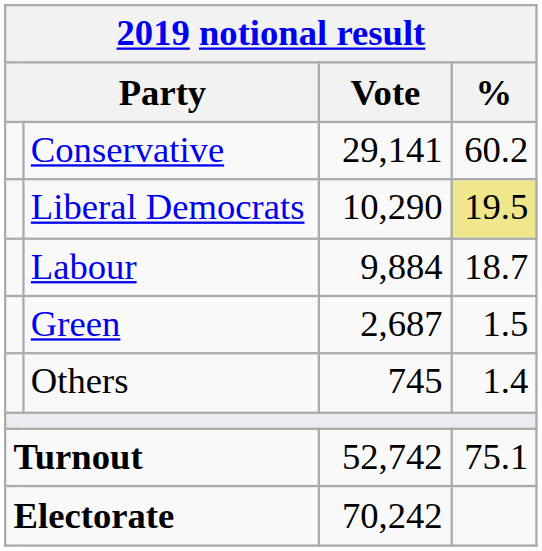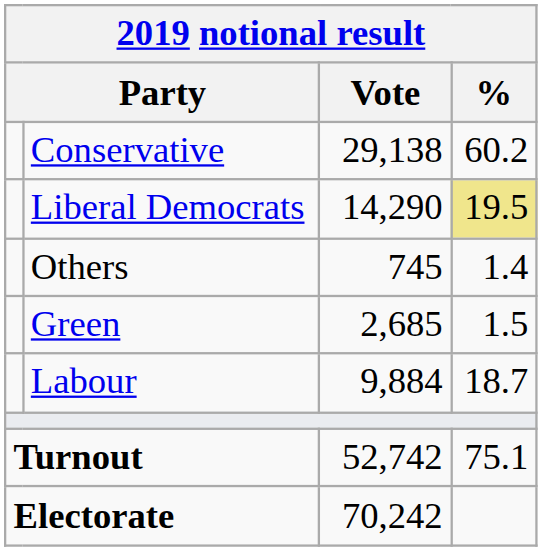Conservative | Vote: 29,141 -> 29,138
Liberal Democrats | Vote: 10,290 -> 14,290
rows swapped: Labour <-> Others
Green | Vote: 2,687 -> 2,685
